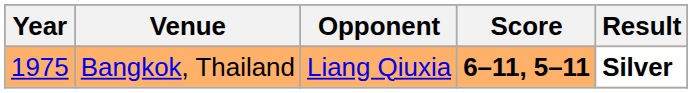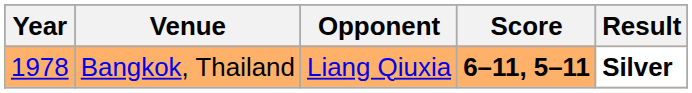Bangkok, Thailand | Year: 1975 -> 1978
